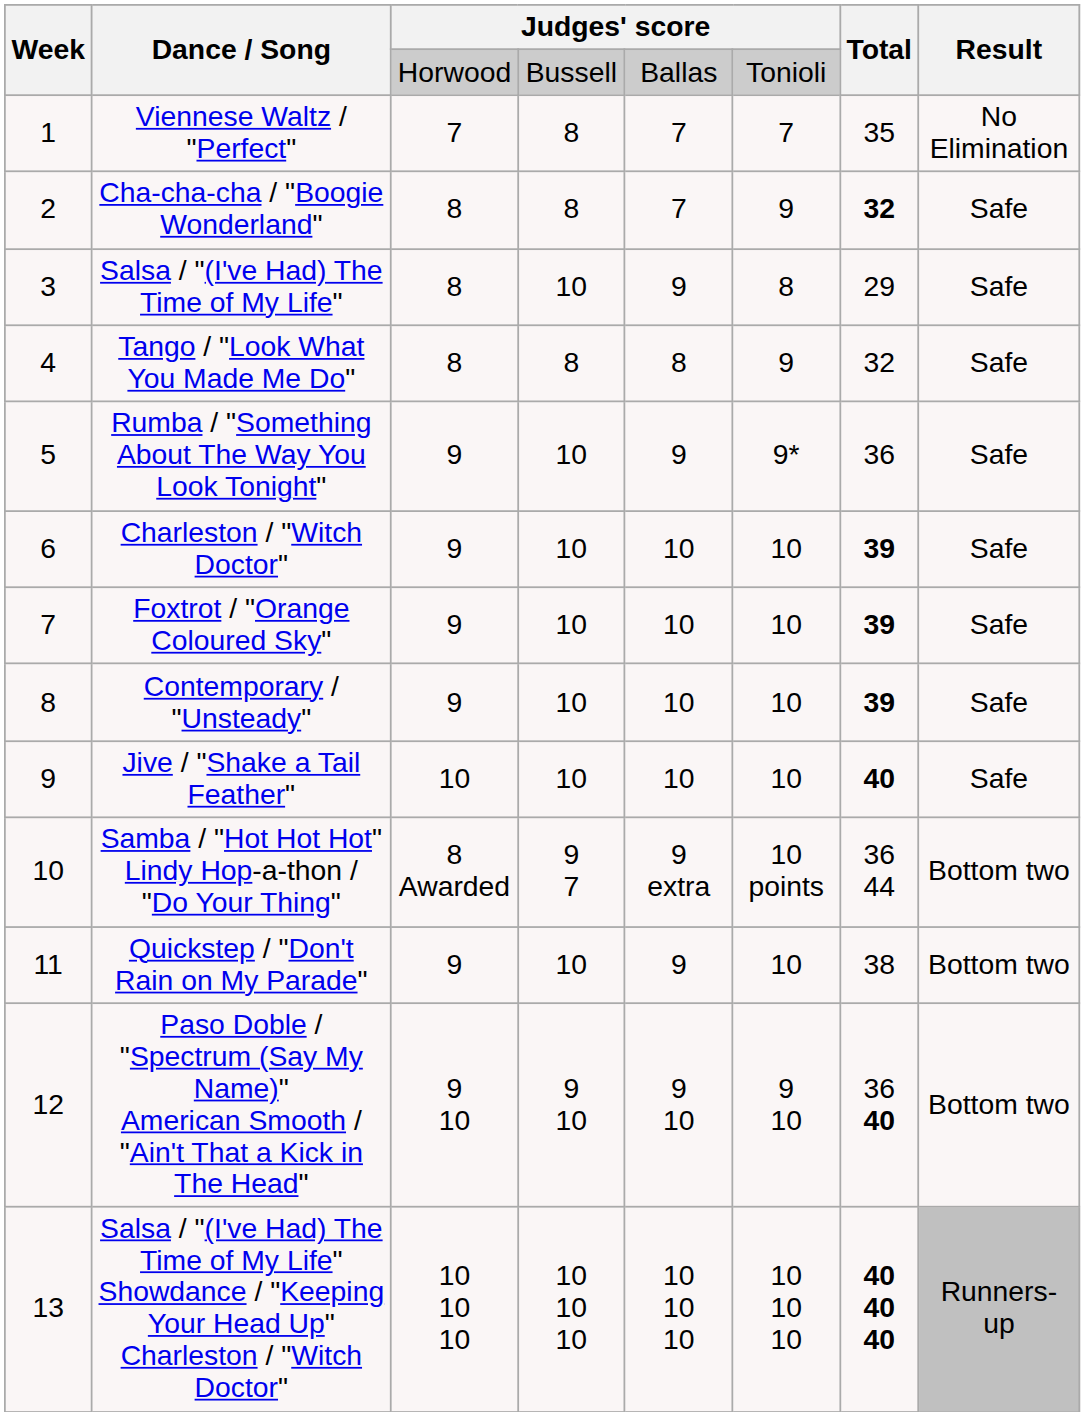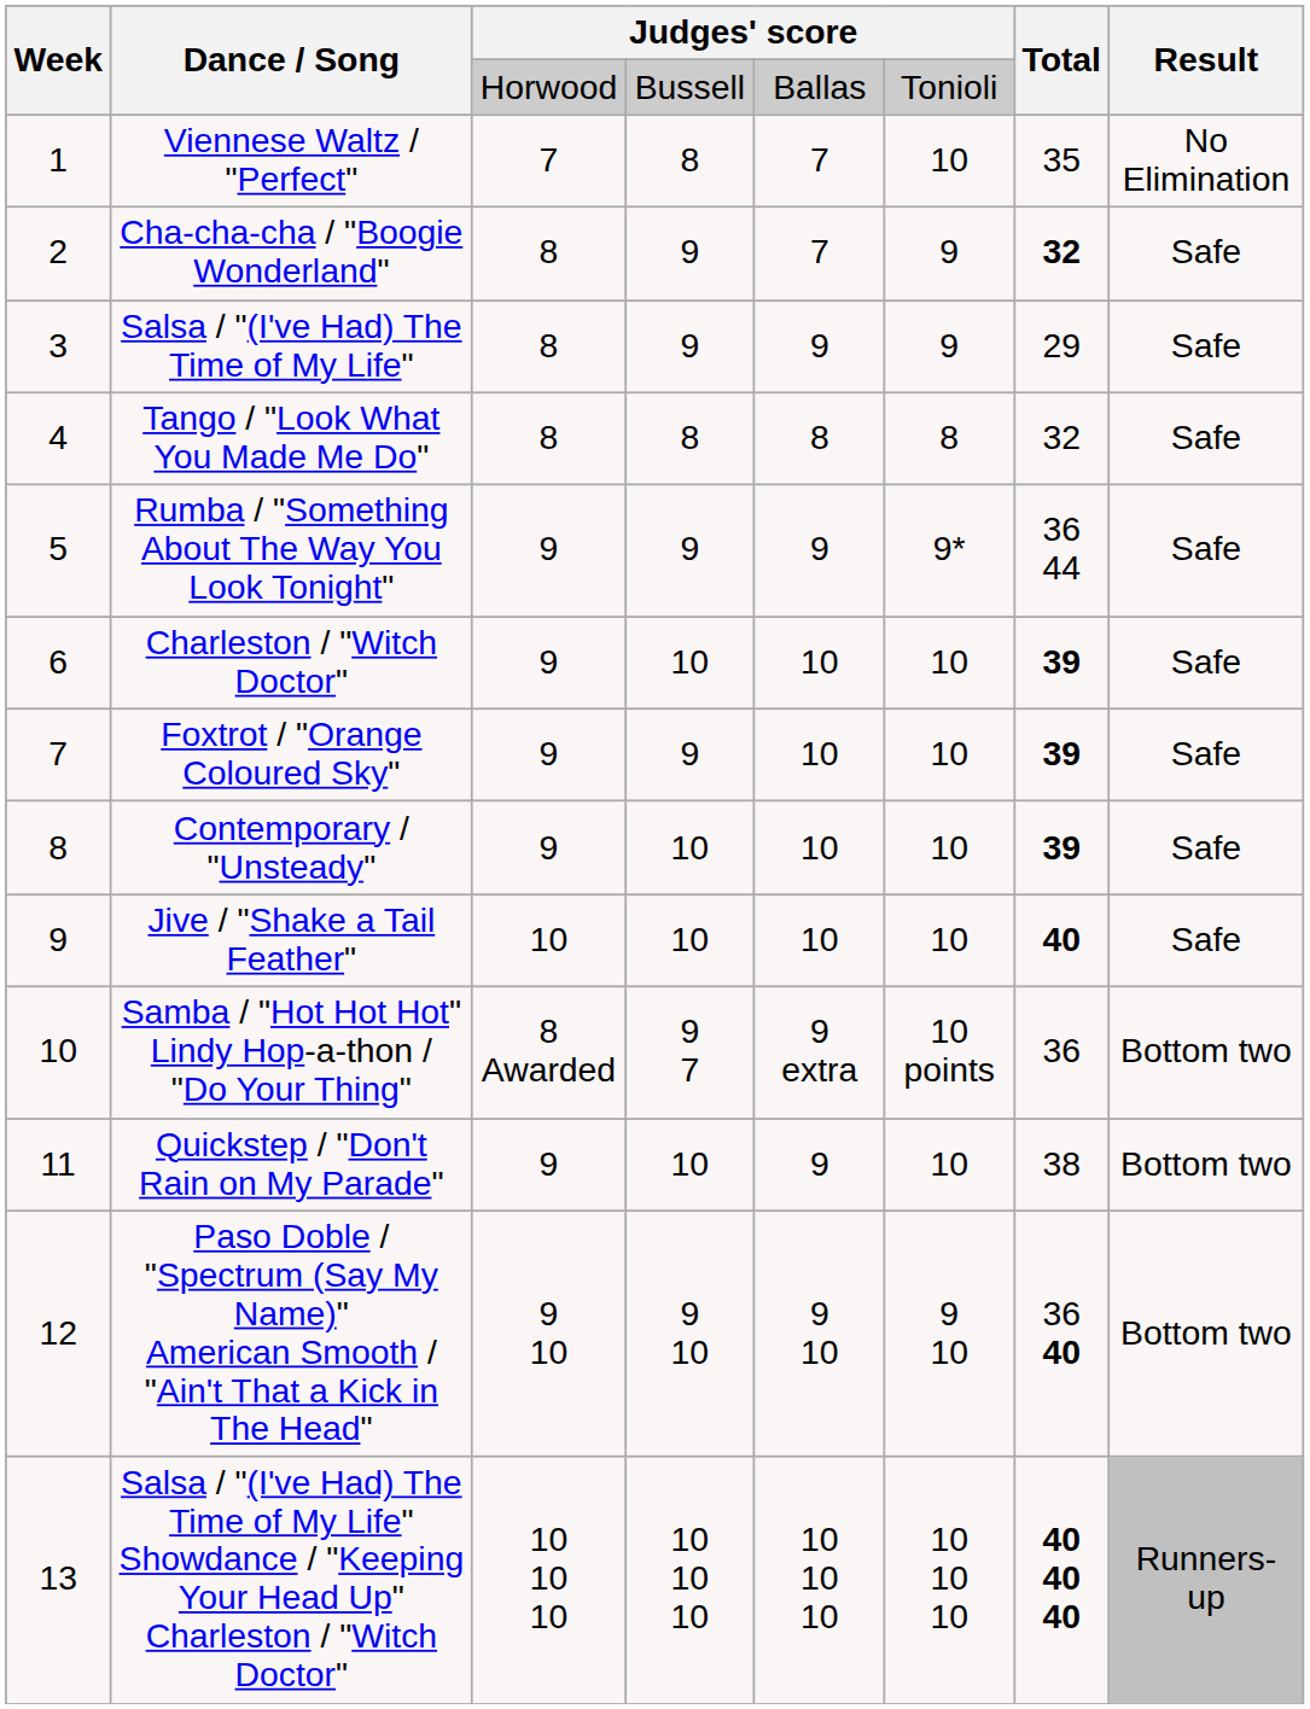Viennese Waltz / "Perfect" | column 6: 7 -> 10
Cha-cha-cha / "Boogie Wonderland" | column 4: 8 -> 9
Salsa / "(I've Had) The Time of My Life" | column 4: 10 -> 9
Salsa / "(I've Had) The Time of My Life" | column 6: 8 -> 9
Tango / "Look What You Made Me Do" | column 6: 9 -> 8
Rumba / "Something About The Way You Look Tonight" | column 4: 10 -> 9
Rumba / "Something About The Way You Look Tonight" | Total: 36 -> 36 44
Foxtrot / "Orange Coloured Sky" | column 4: 10 -> 9
Samba / "Hot Hot Hot" Lindy Hop-a-thon / "Do Your Thing" | Total: 36 44 -> 36
